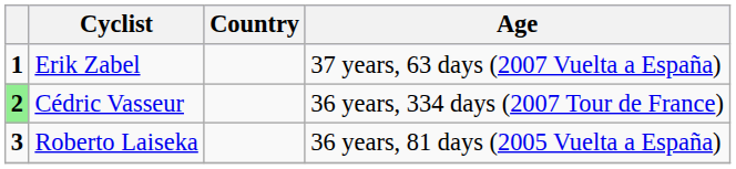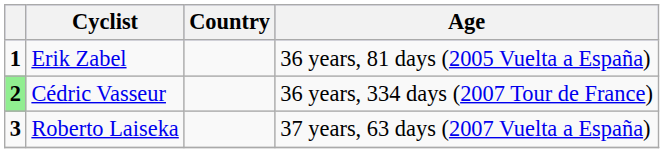Erik Zabel | Age: 37 years, 63 days (2007 Vuelta a España) -> 36 years, 81 days (2005 Vuelta a España)
Roberto Laiseka | Age: 36 years, 81 days (2005 Vuelta a España) -> 37 years, 63 days (2007 Vuelta a España)
